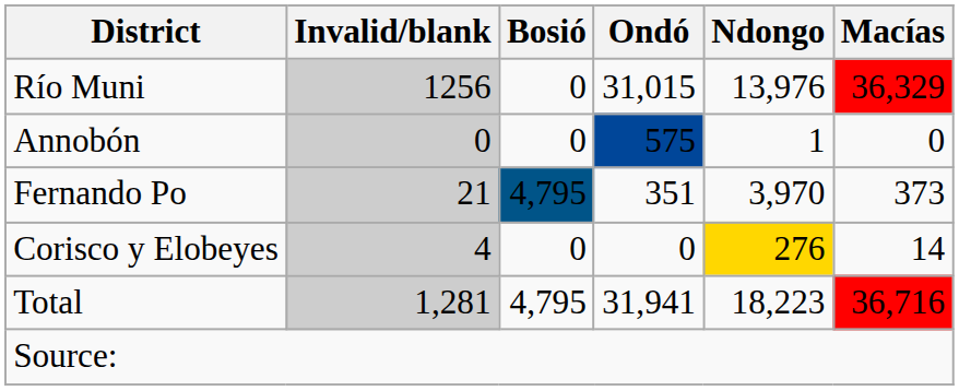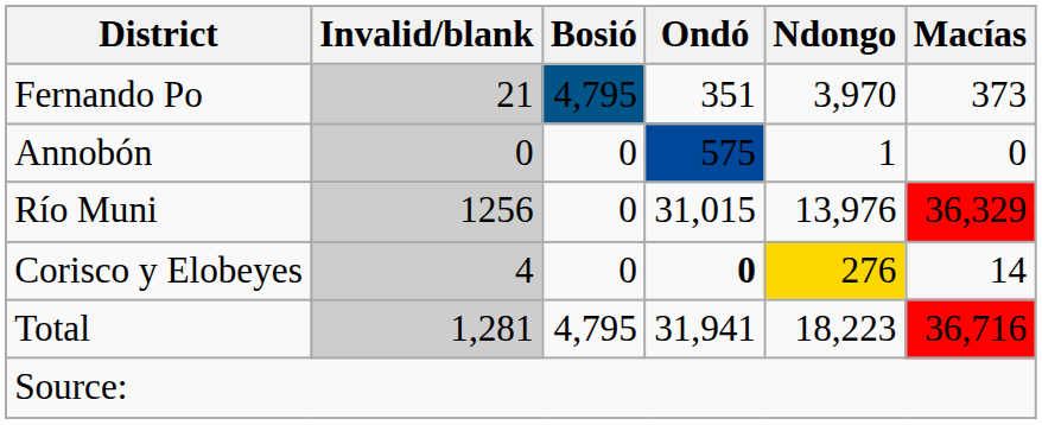rows swapped: Fernando Po <-> Río Muni
Corisco y Elobeyes | Ondó: normal -> bold
